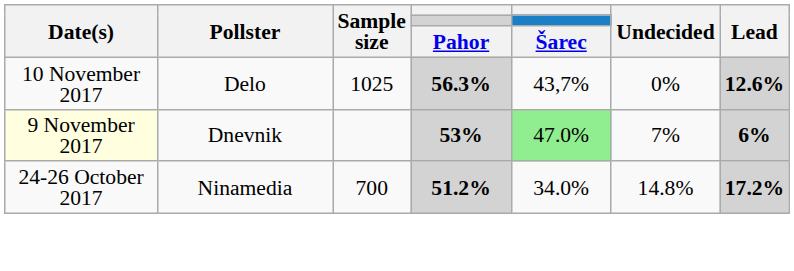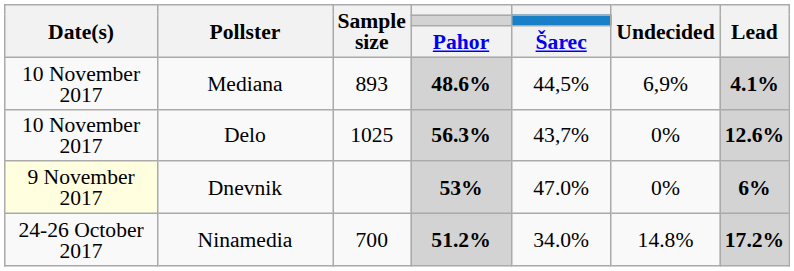+ row: 10 November 2017 | Mediana | 893 | 48.6% | 44,5% | 6,9% | 4.1%
Dnevnik | column 5: lightgreen background -> no background
Dnevnik | Undecided: 7% -> 0%
